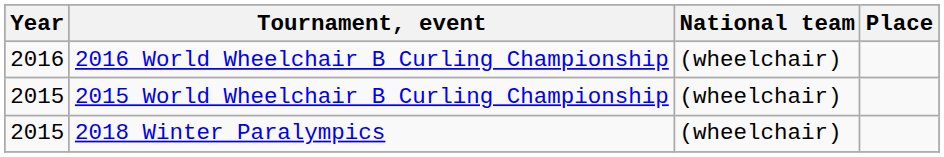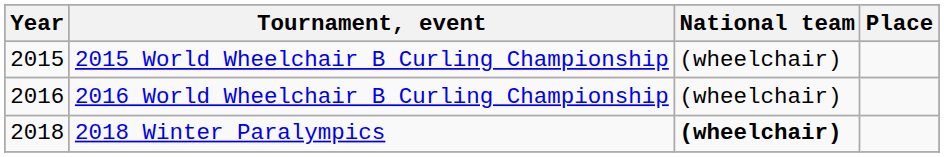rows swapped: 2015 World Wheelchair B Curling Championship <-> 2016 World Wheelchair B Curling Championship
2018 Winter Paralympics | Year: 2015 -> 2018
2018 Winter Paralympics | National team: normal -> bold
